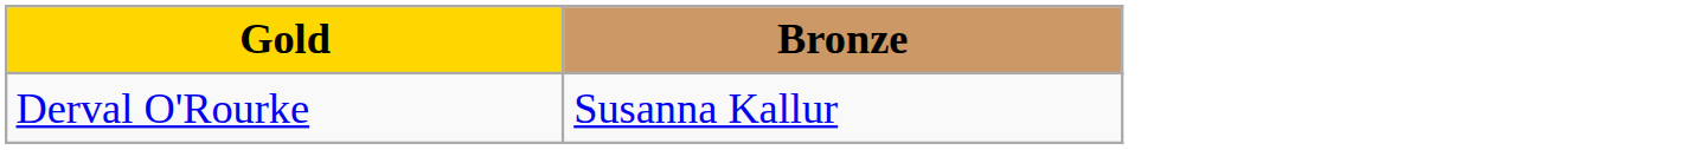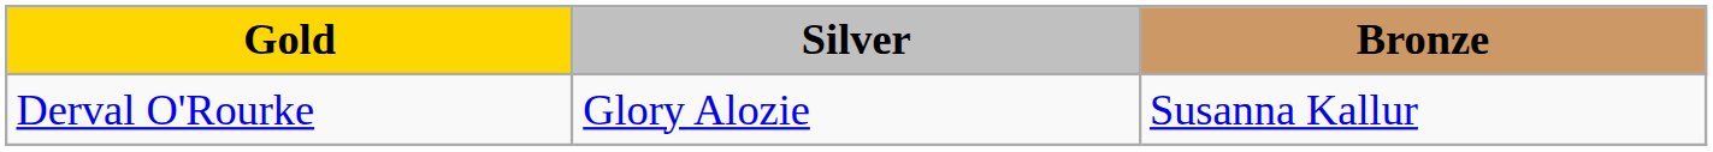+ column: Silver | Glory Alozie
